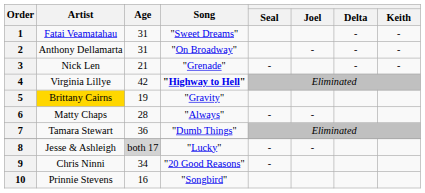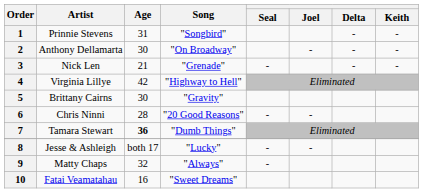1 | Artist: Fatai Veamatahau -> Prinnie Stevens
1 | Song: "Sweet Dreams" -> "Songbird"
2 | Age: 31 -> 30
4 | Song: bold -> normal
5 | Artist: gold background -> no background
5 | Age: 19 -> 30
6 | Artist: Matty Chaps -> Chris Ninni
6 | Song: "Always" -> "20 Good Reasons"
7 | Age: normal -> bold
8 | Age: lightgrey background -> no background
9 | Artist: Chris Ninni -> Matty Chaps
9 | Age: 34 -> 32
9 | Song: "20 Good Reasons" -> "Always"
10 | Artist: Prinnie Stevens -> Fatai Veamatahau
10 | Song: "Songbird" -> "Sweet Dreams"
